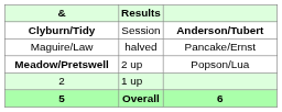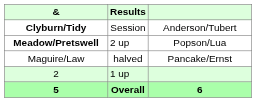Clyburn/Tidy | column 3: bold -> normal
rows swapped: Maguire/Law <-> Meadow/Pretswell
